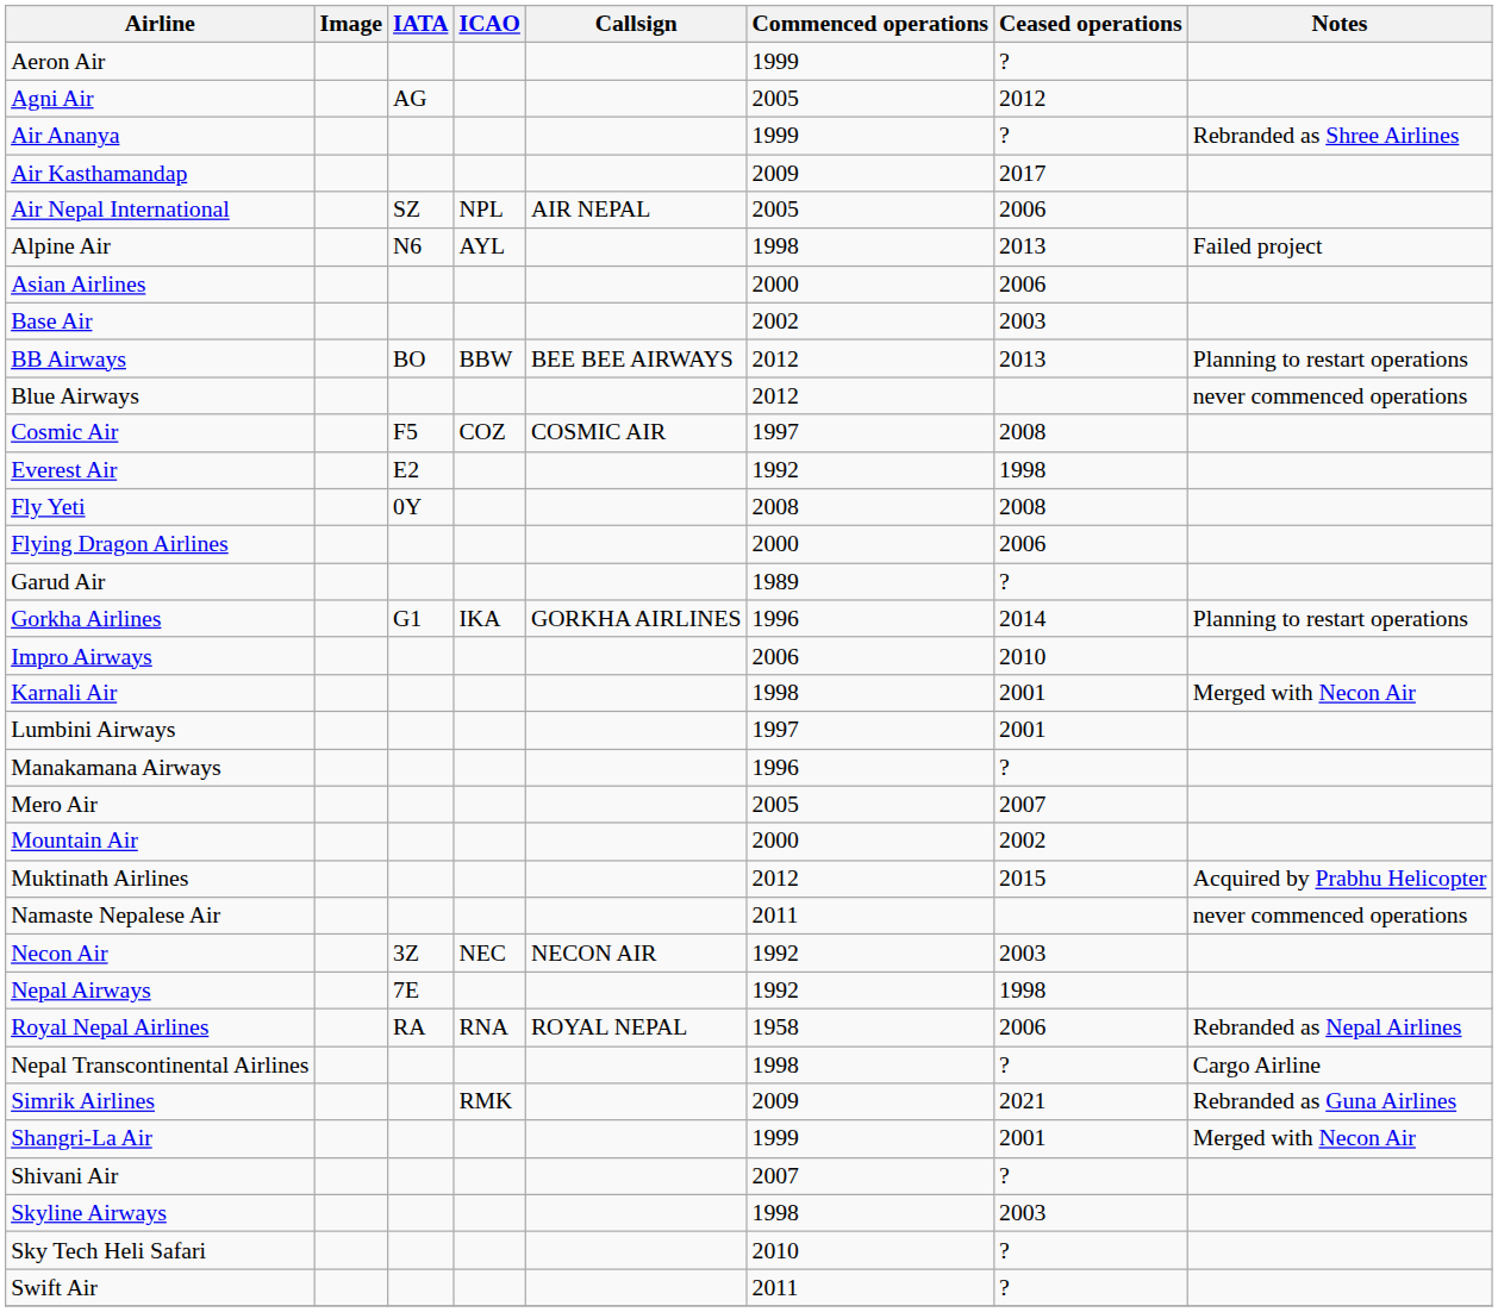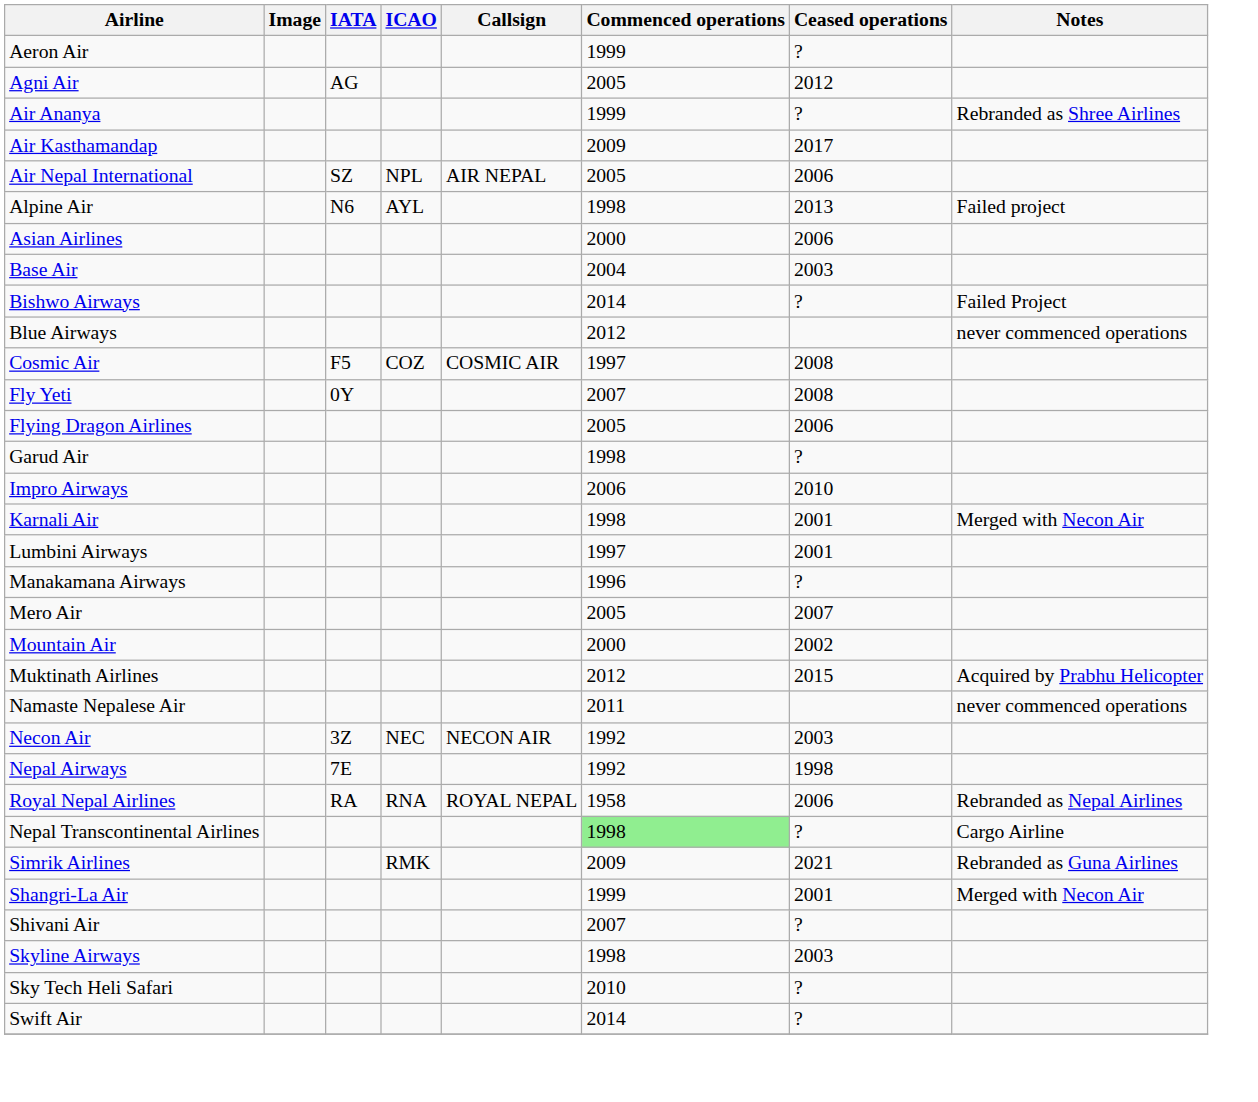Base Air | Commenced operations: 2002 -> 2004
- row: BB Airways | BO | BBW | BEE BEE AIRWAYS | 2012 | 2013 | Planning to restart operations
+ row: Bishwo Airways | 2014 | ? | Failed Project
- row: Everest Air | E2 | 1992 | 1998
Fly Yeti | Commenced operations: 2008 -> 2007
Flying Dragon Airlines | Commenced operations: 2000 -> 2005
Garud Air | Commenced operations: 1989 -> 1998
- row: Gorkha Airlines | G1 | IKA | GORKHA AIRLINES | 1996 | 2014 | Planning to restart operations
Nepal Transcontinental Airlines | Commenced operations: no background -> lightgreen background
Swift Air | Commenced operations: 2011 -> 2014
